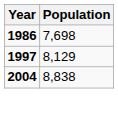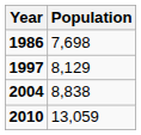+ row: 2010 | 13,059
